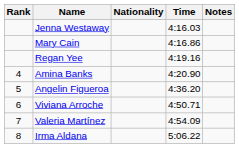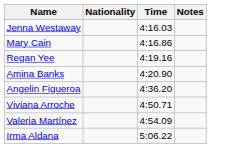- column: Rank | 4 | 5 | 6 | 7 | 8
